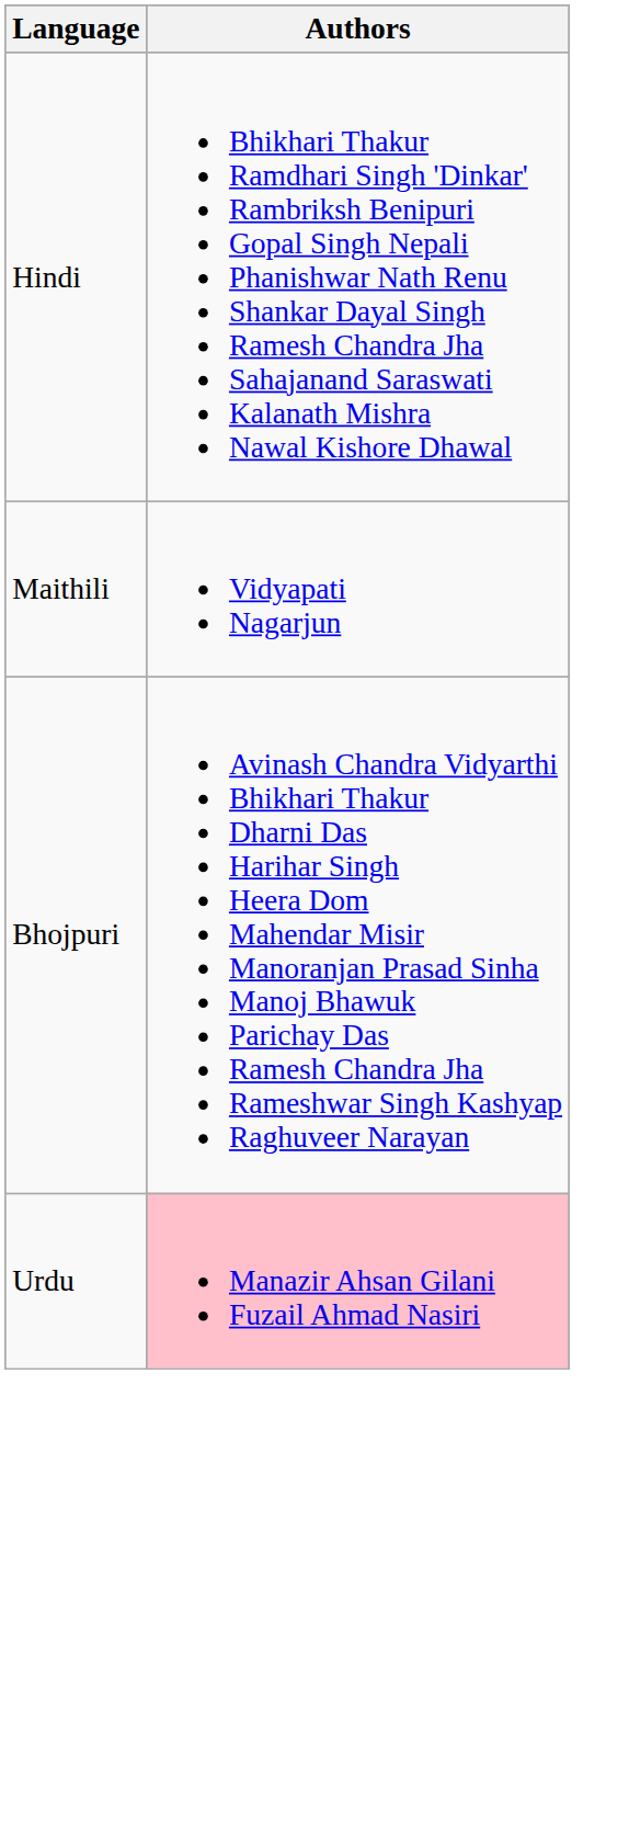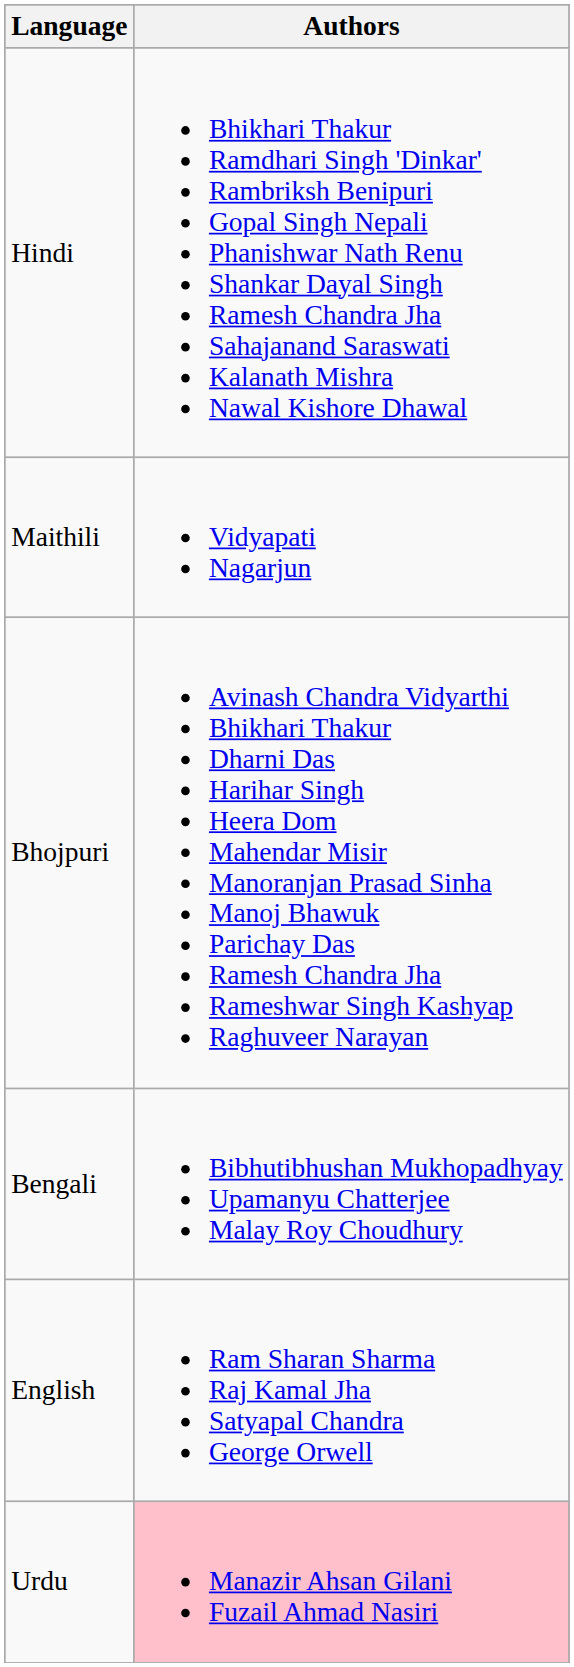+ row: Bengali | Bibhutibhushan Mukhopadhyay Upamanyu Chatterjee Malay Roy Choudhury
+ row: English | Ram Sharan Sharma Raj Kamal Jha Satyapal Chandra George Orwell
